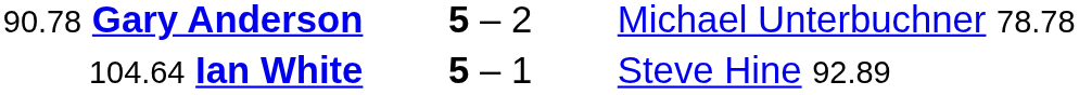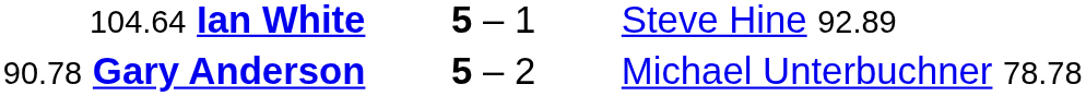rows swapped: 90.78 Gary Anderson <-> 104.64 Ian White
